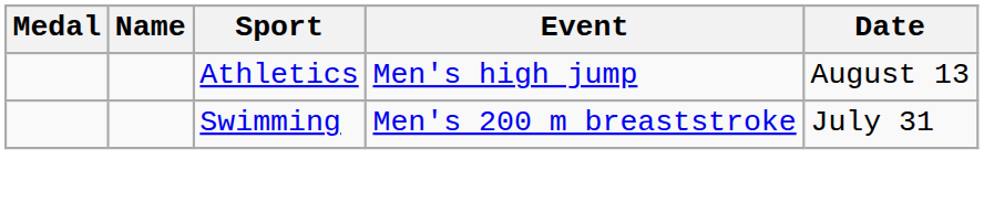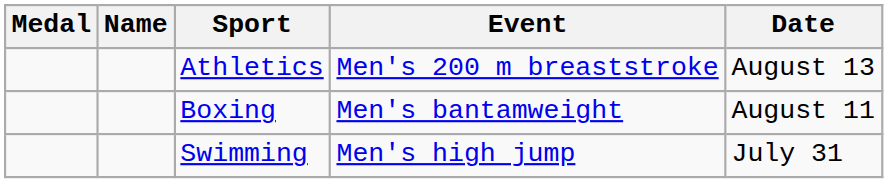Athletics | Event: Men's high jump -> Men's 200 m breaststroke
+ row: Boxing | Men's bantamweight | August 11
Swimming | Event: Men's 200 m breaststroke -> Men's high jump
